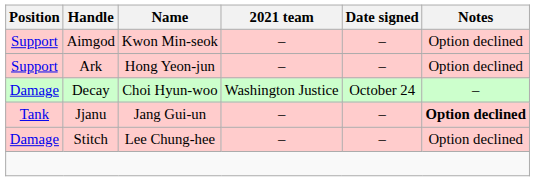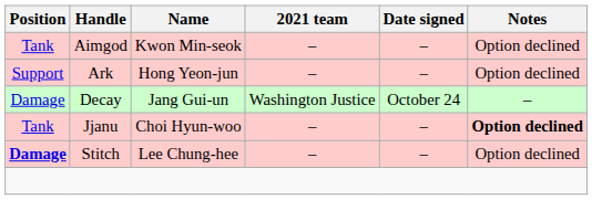Aimgod | Position: Support -> Tank
Decay | Name: Choi Hyun-woo -> Jang Gui-un
Jjanu | Name: Jang Gui-un -> Choi Hyun-woo
Stitch | Position: normal -> bold
